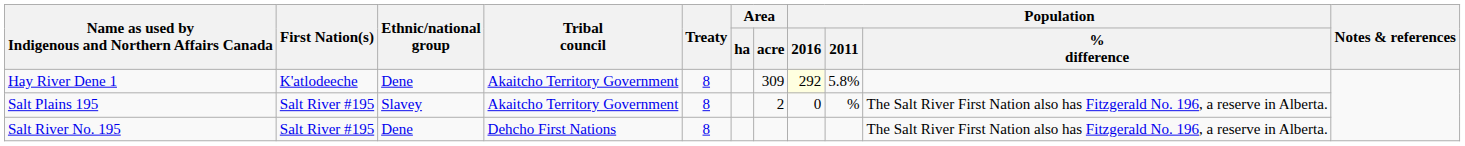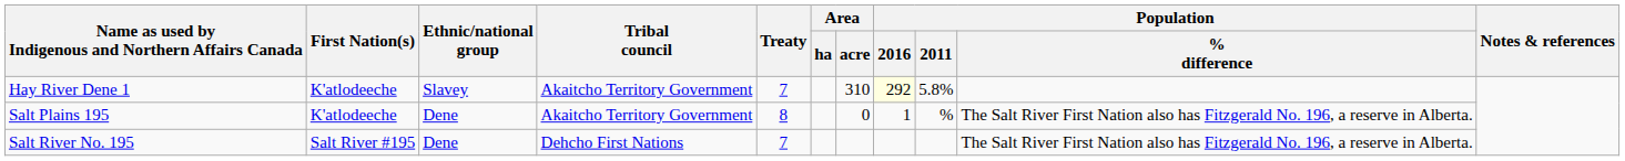Hay River Dene 1 | Ethnic/national group: Dene -> Slavey
Hay River Dene 1 | Treaty: 8 -> 7
Hay River Dene 1 | Area / acre: 309 -> 310
Salt Plains 195 | First Nation(s): Salt River #195 -> K'atlodeeche
Salt Plains 195 | Ethnic/national group: Slavey -> Dene
Salt Plains 195 | Area / acre: 2 -> 0
Salt Plains 195 | Population / 2016: 0 -> 1
Salt River No. 195 | Treaty: 8 -> 7
